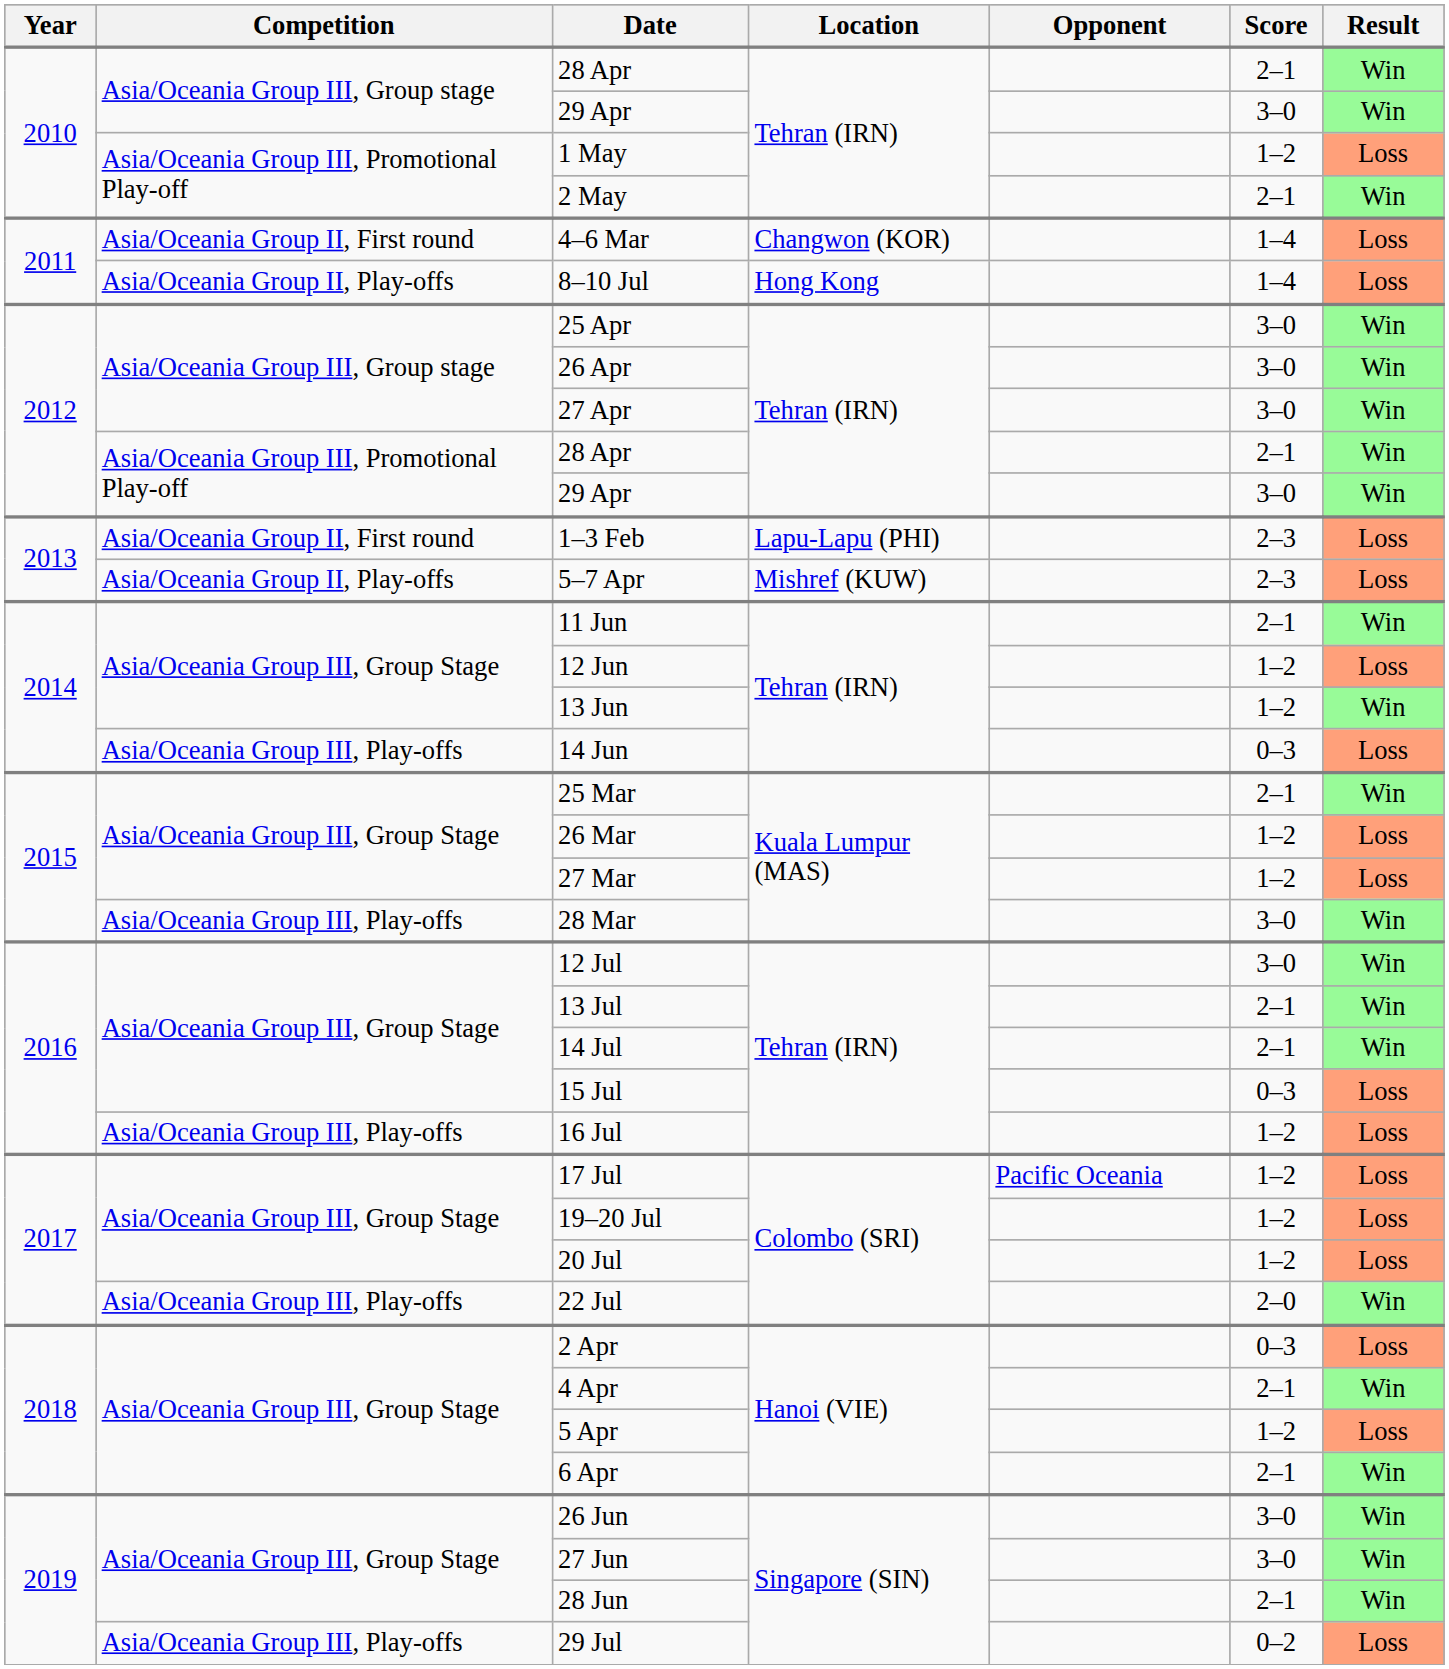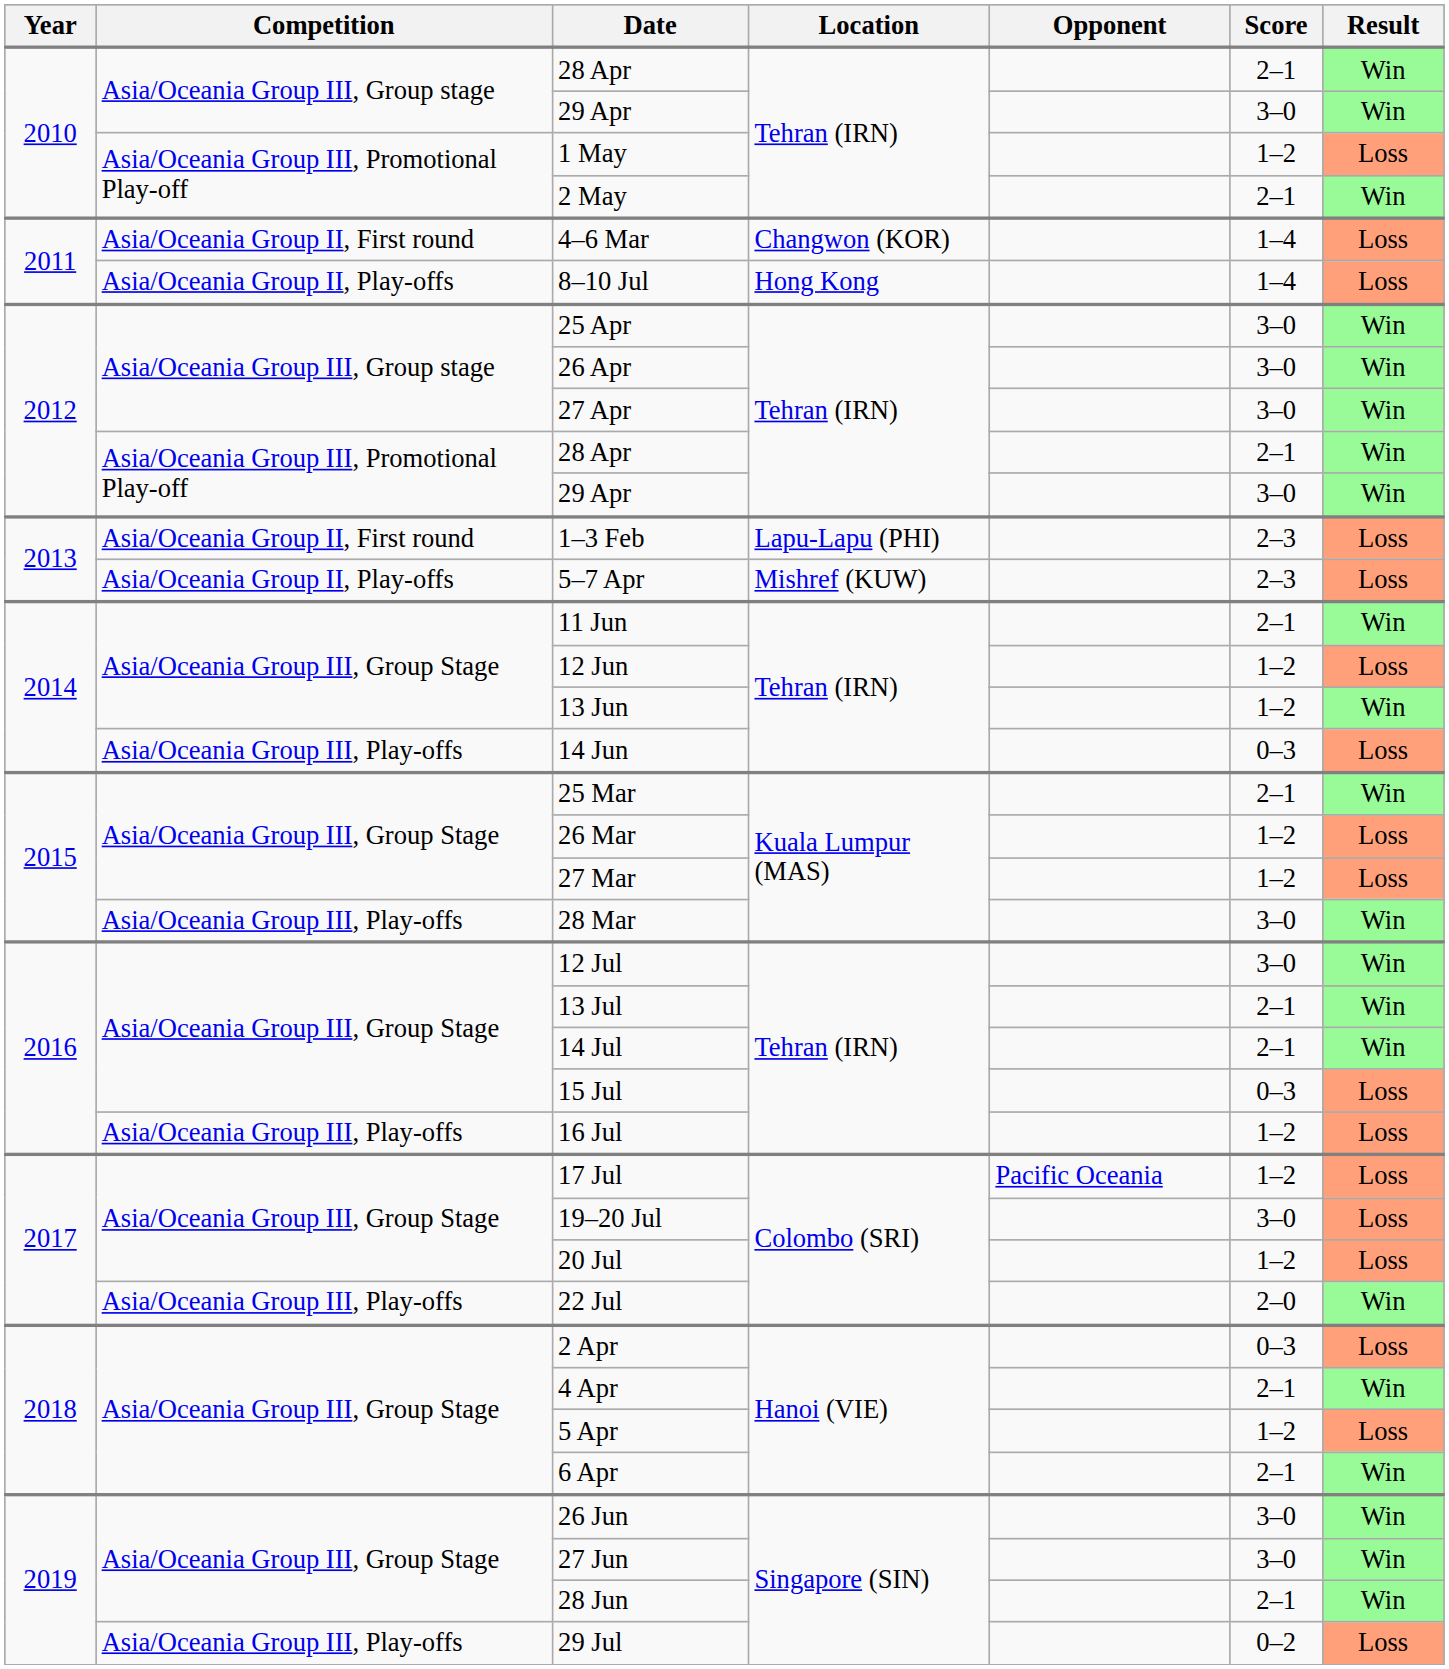19–20 Jul | Score: 1–2 -> 3–0
